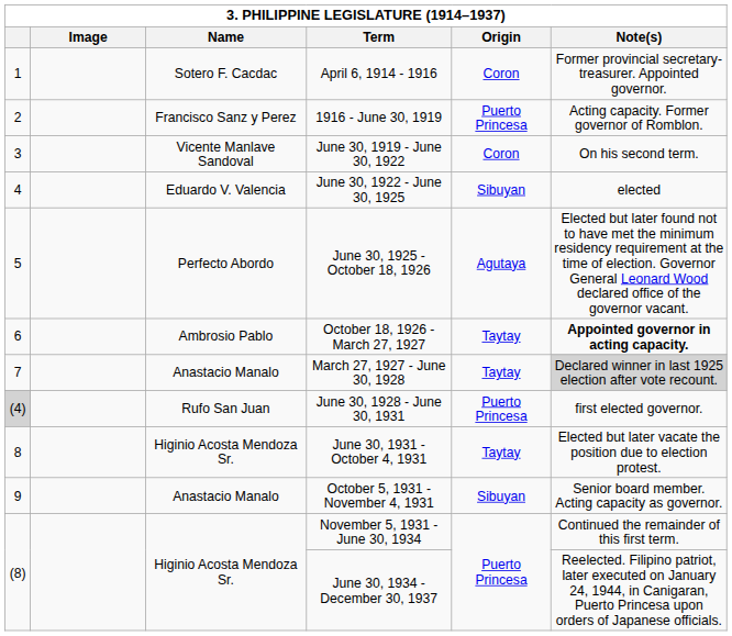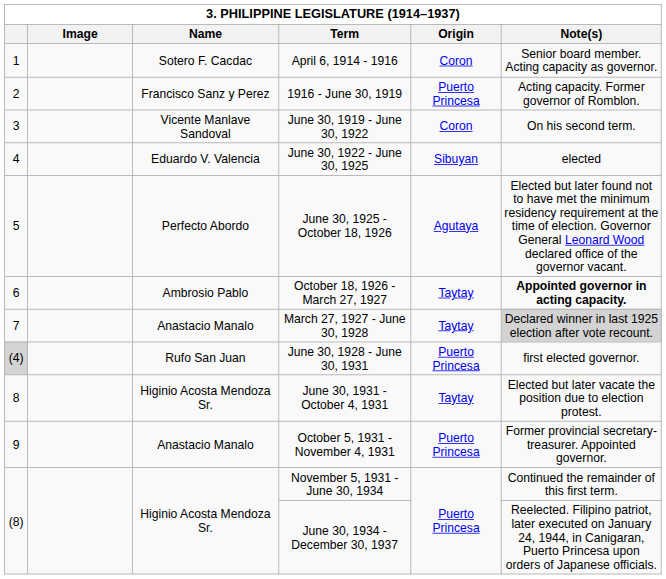April 6, 1914 - 1916 | Note(s): Former provincial secretary-treasurer. Appointed governor. -> Senior board member. Acting capacity as governor.
October 5, 1931 - November 4, 1931 | Origin: Sibuyan -> Puerto Princesa
October 5, 1931 - November 4, 1931 | Note(s): Senior board member. Acting capacity as governor. -> Former provincial secretary-treasurer. Appointed governor.
